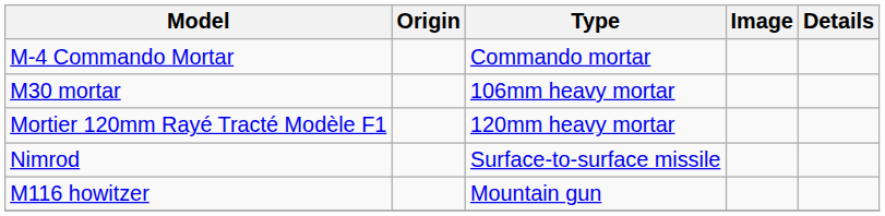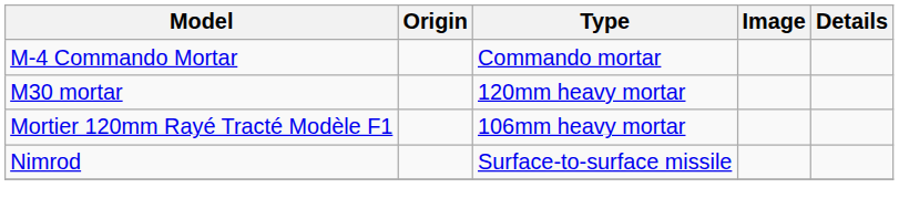M30 mortar | Type: 106mm heavy mortar -> 120mm heavy mortar
Mortier 120mm Rayé Tracté Modèle F1 | Type: 120mm heavy mortar -> 106mm heavy mortar
- row: M116 howitzer | Mountain gun
